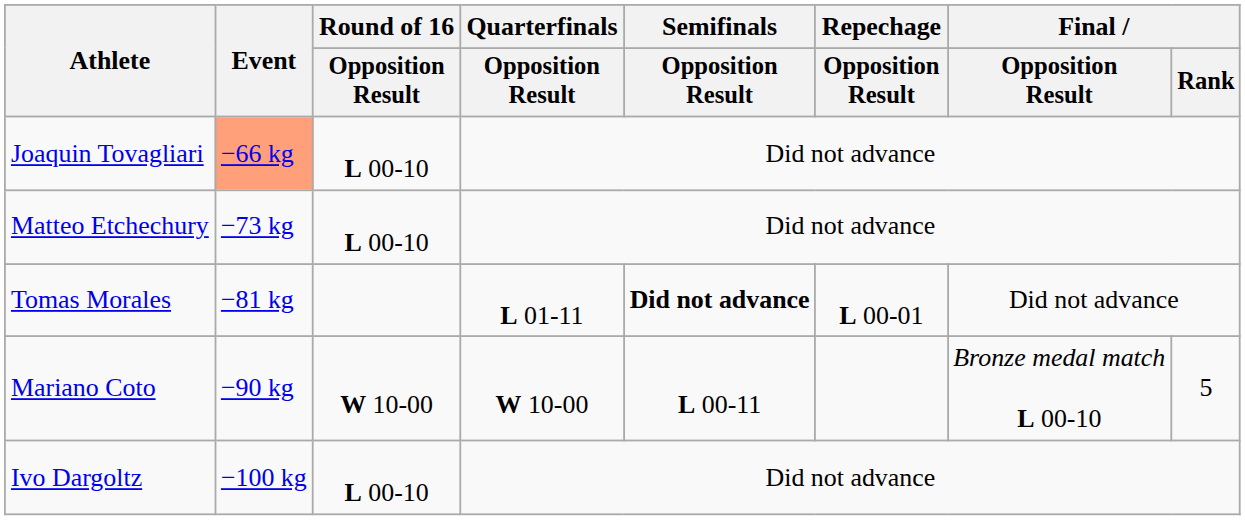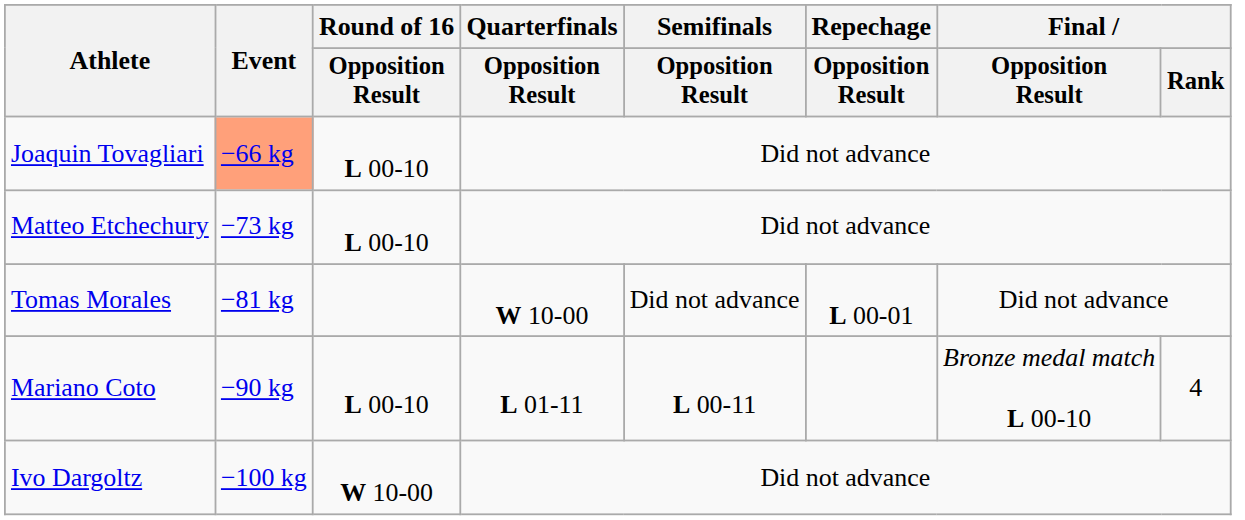Tomas Morales | Quarterfinals / Opposition Result: L 01-11 -> W 10-00
Tomas Morales | Semifinals / Opposition Result: bold -> normal
Mariano Coto | Round of 16 / Opposition Result: W 10-00 -> L 00-10
Mariano Coto | Quarterfinals / Opposition Result: W 10-00 -> L 01-11
Mariano Coto | Final / Rank: 5 -> 4
Ivo Dargoltz | Round of 16 / Opposition Result: L 00-10 -> W 10-00
